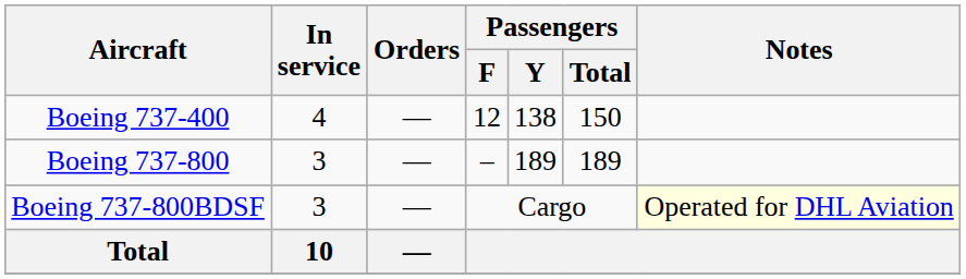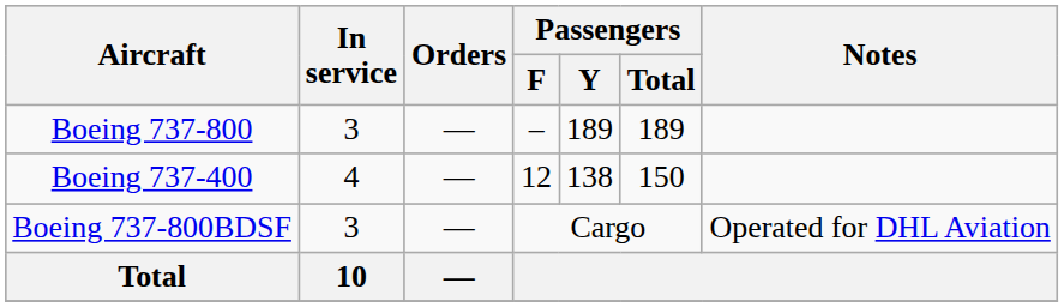rows swapped: Boeing 737-400 <-> Boeing 737-800
Boeing 737-800BDSF | Notes: lightyellow background -> no background
